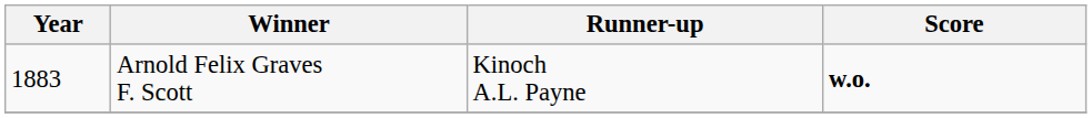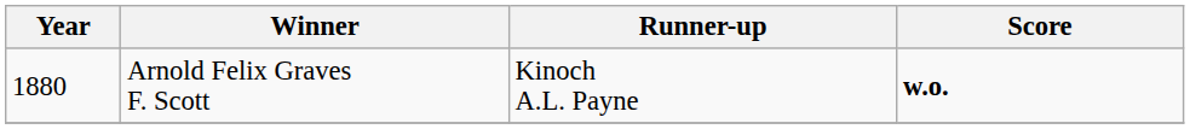Arnold Felix Graves F. Scott | Year: 1883 -> 1880
